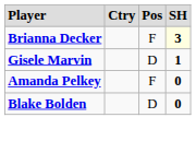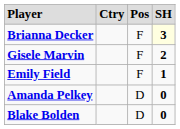Gisele Marvin | column 3: D -> F
Gisele Marvin | column 4: 1 -> 2
+ row: Emily Field | F | 1
Amanda Pelkey | column 3: F -> D
